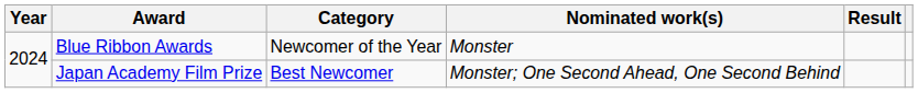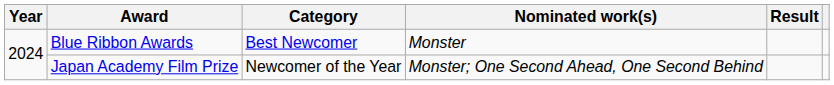Blue Ribbon Awards | Category: Newcomer of the Year -> Best Newcomer
Japan Academy Film Prize | Category: Best Newcomer -> Newcomer of the Year
